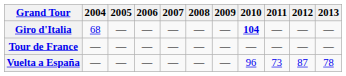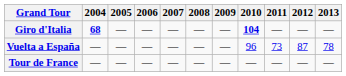Giro d'Italia | 2004: normal -> bold
rows swapped: Tour de France <-> Vuelta a España
